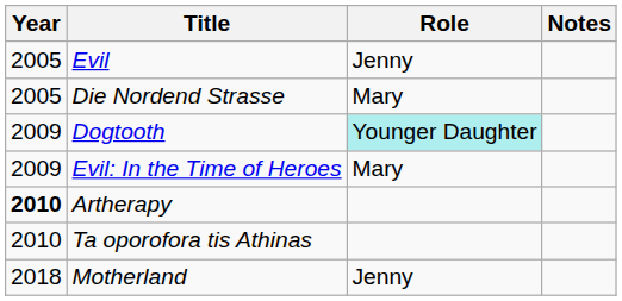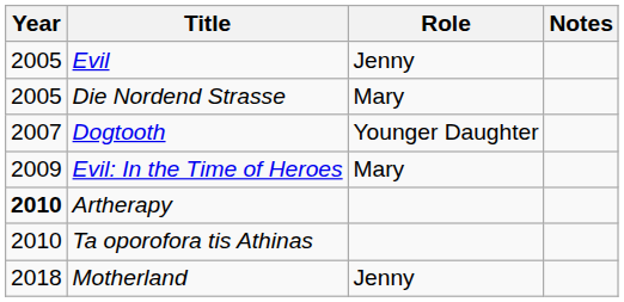Dogtooth | Year: 2009 -> 2007
Dogtooth | Role: paleturquoise background -> no background
